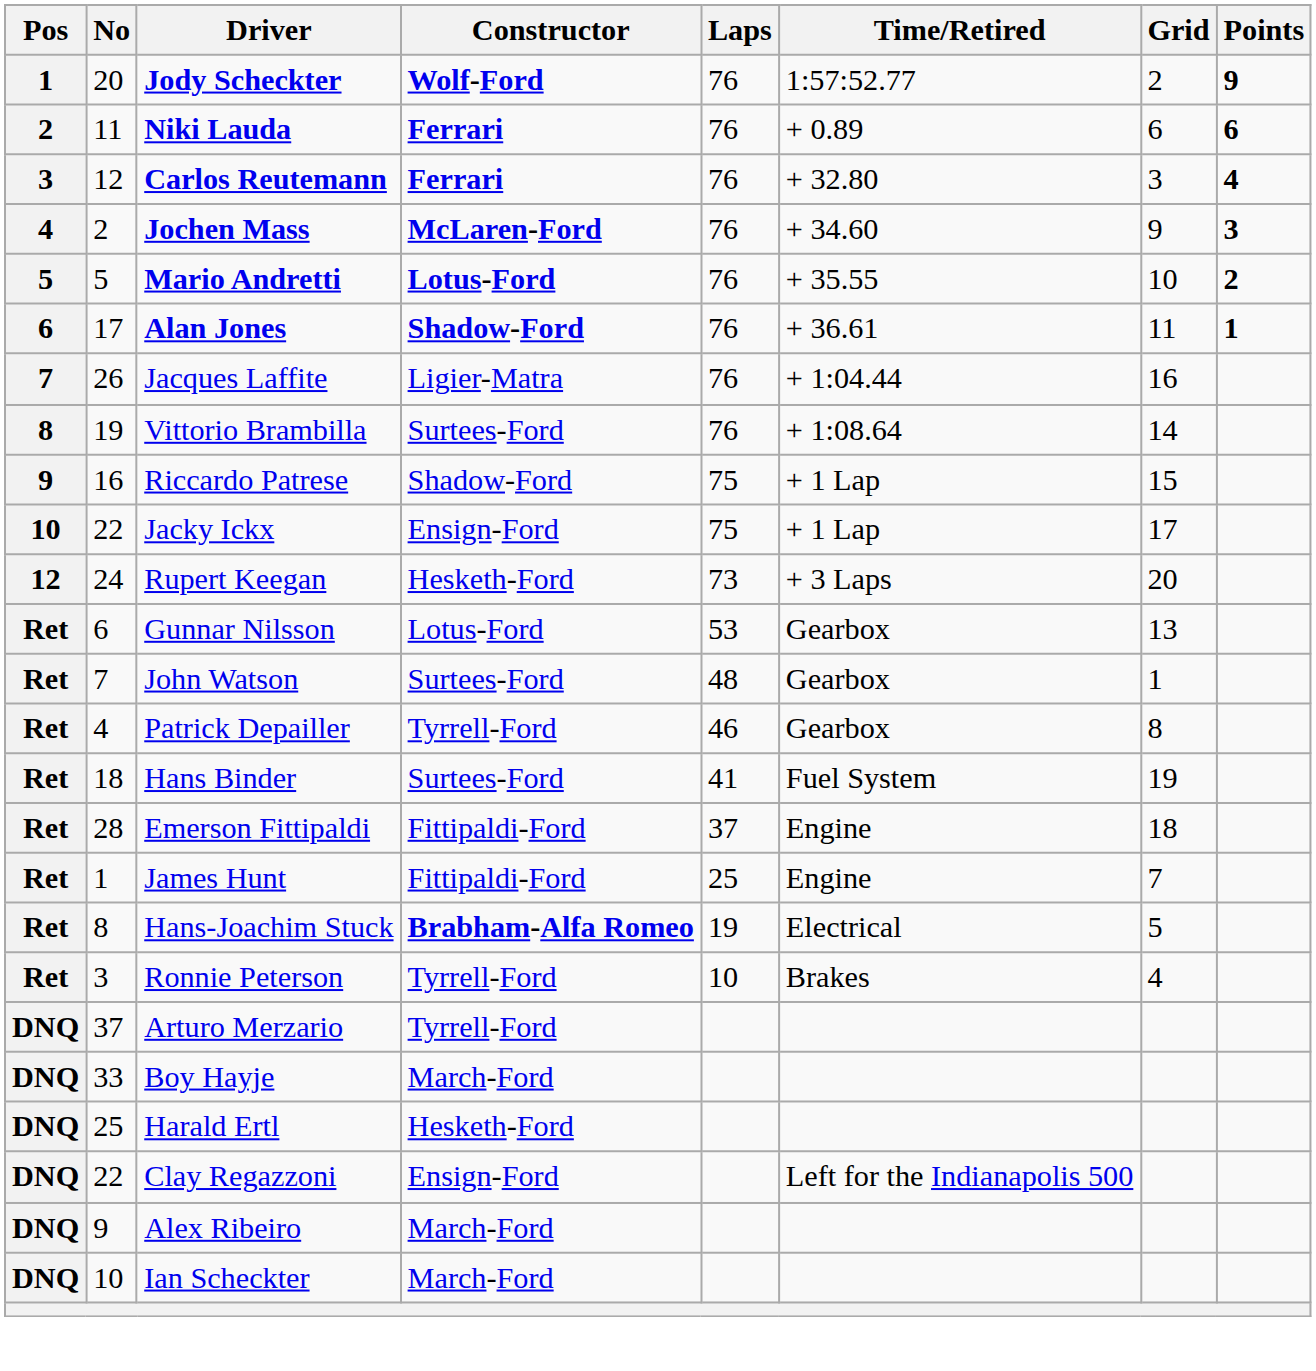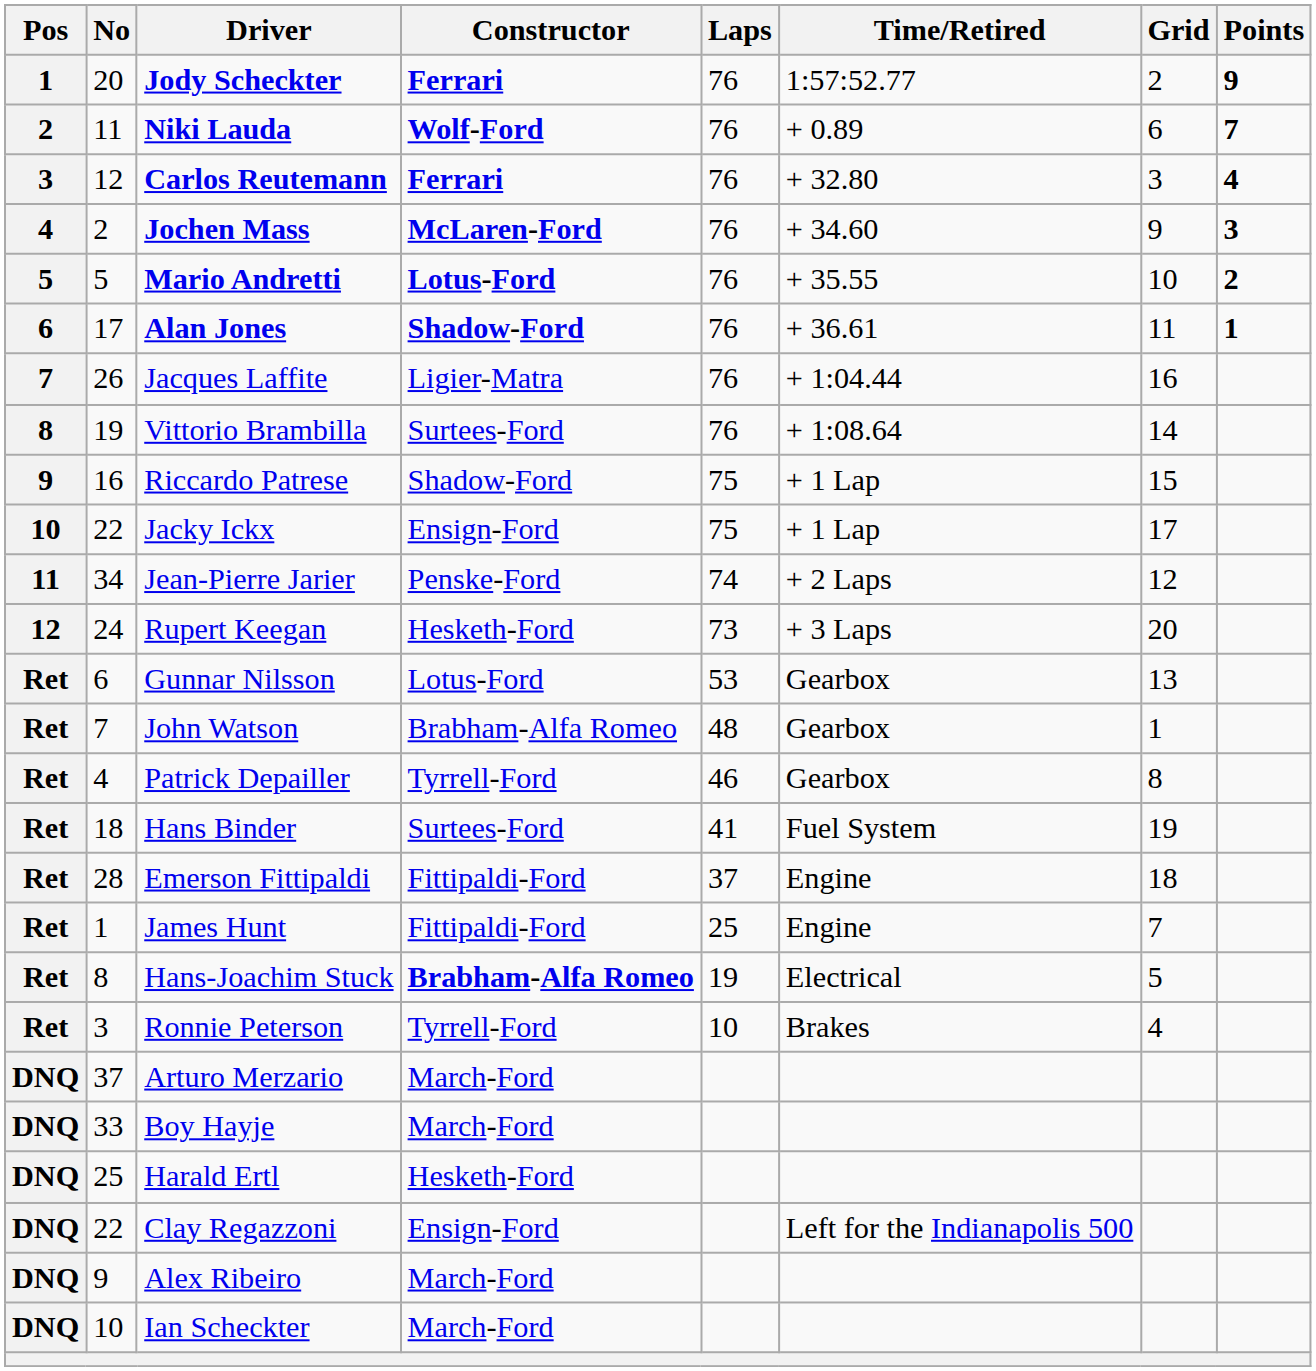Jody Scheckter | Constructor: Wolf-Ford -> Ferrari
Niki Lauda | Constructor: Ferrari -> Wolf-Ford
Niki Lauda | Points: 6 -> 7
+ row: 11 | 34 | Jean-Pierre Jarier | Penske-Ford | 74 | + 2 Laps | 12
John Watson | Constructor: Surtees-Ford -> Brabham-Alfa Romeo
Arturo Merzario | Constructor: Tyrrell-Ford -> March-Ford
